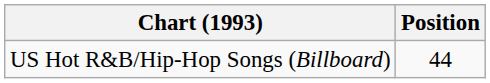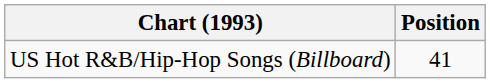US Hot R&B/Hip-Hop Songs (Billboard) | Position: 44 -> 41
